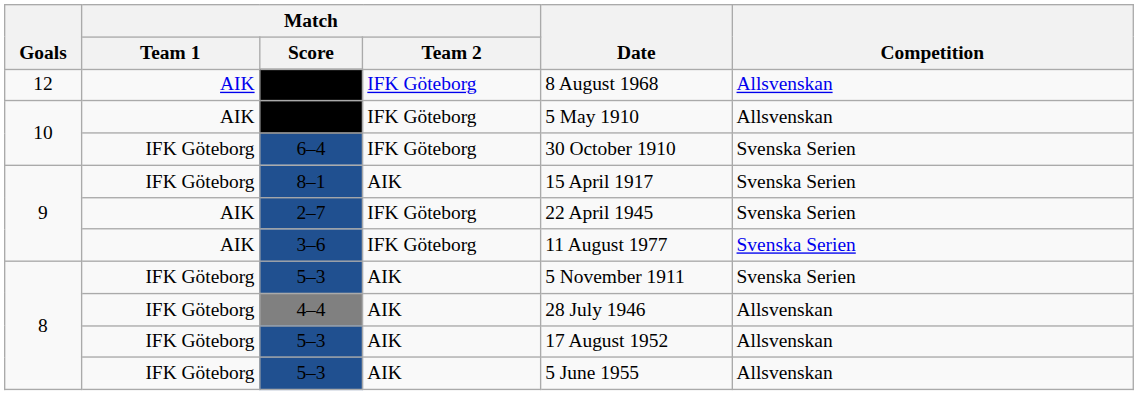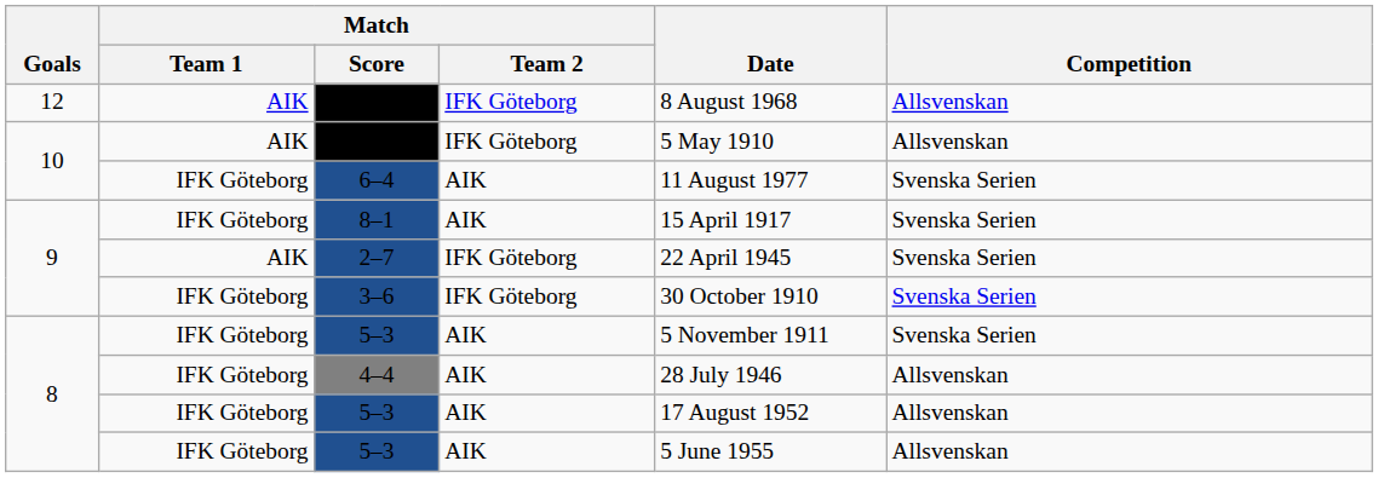6–4 | Match / Team 2: IFK Göteborg -> AIK
6–4 | Date: 30 October 1910 -> 11 August 1977
3–6 | Match / Team 1: AIK -> IFK Göteborg
3–6 | Date: 11 August 1977 -> 30 October 1910
